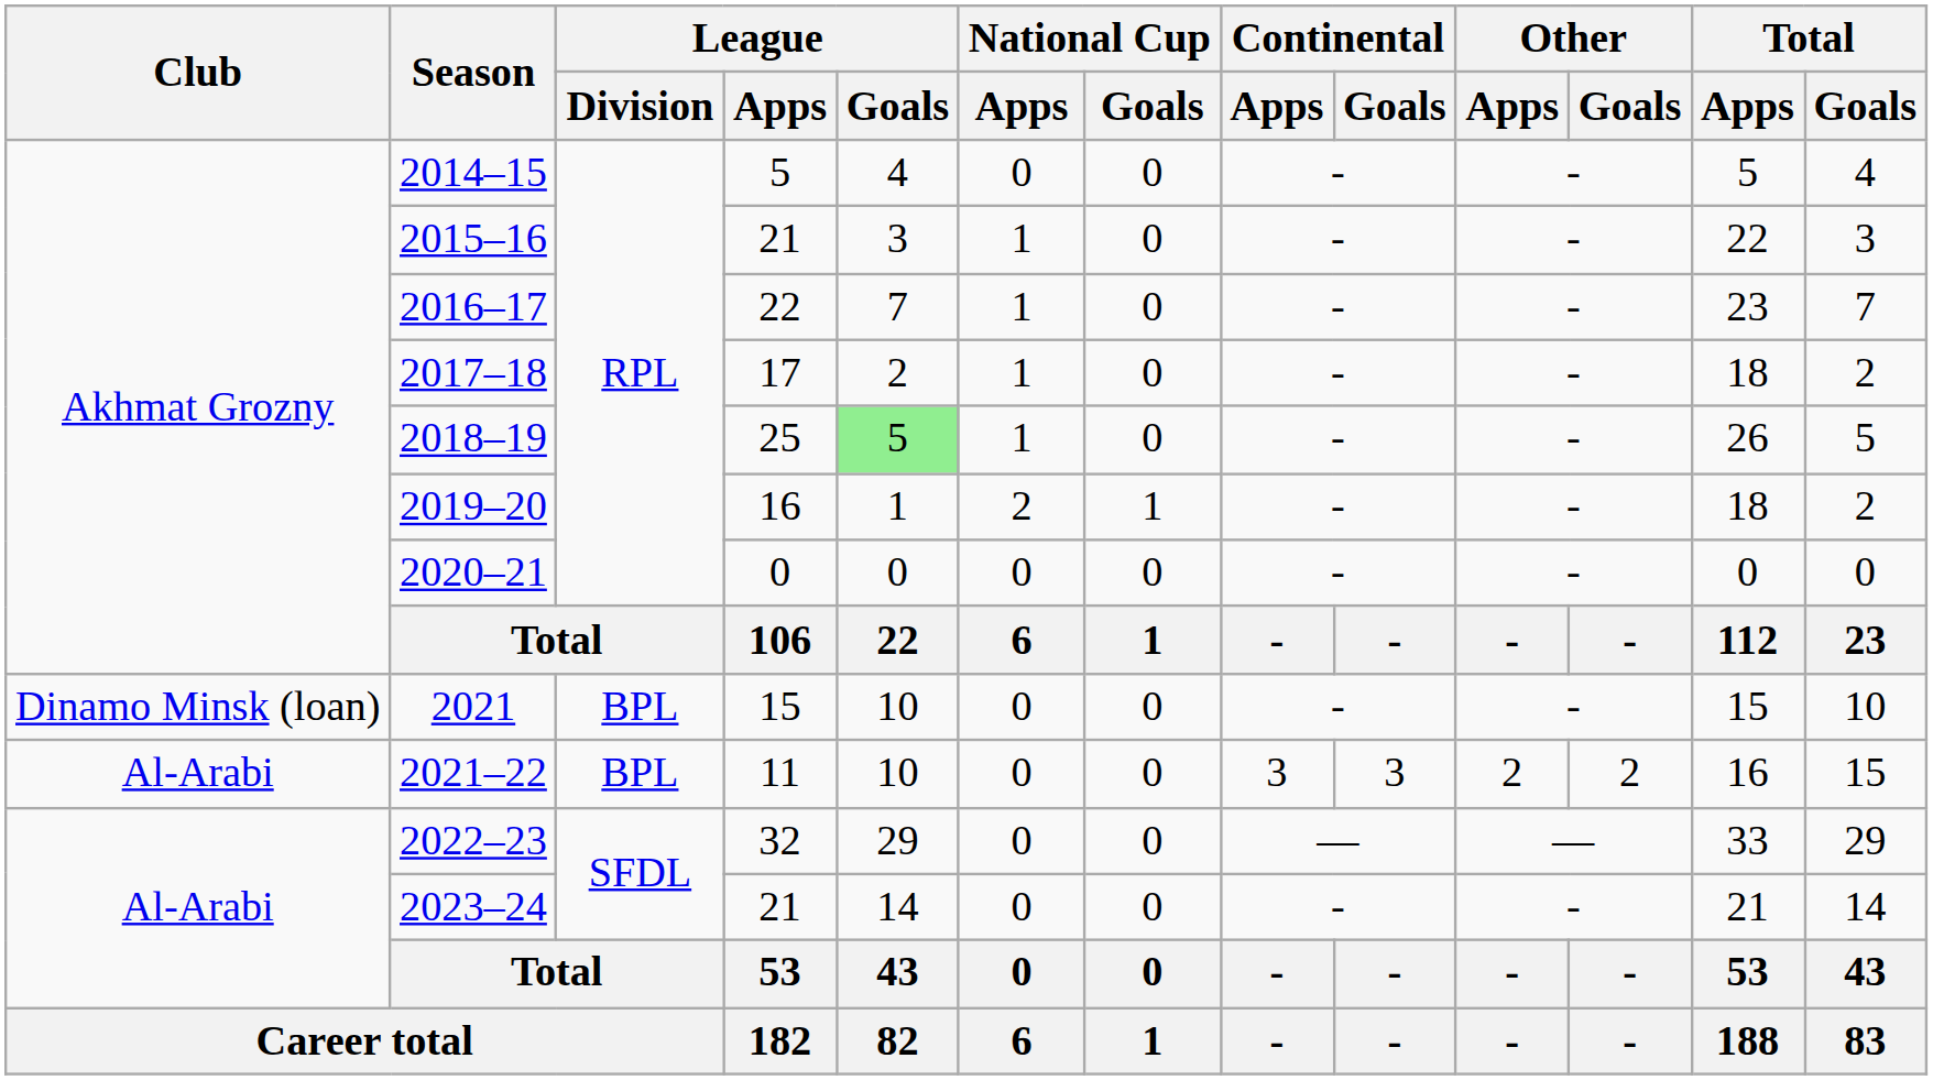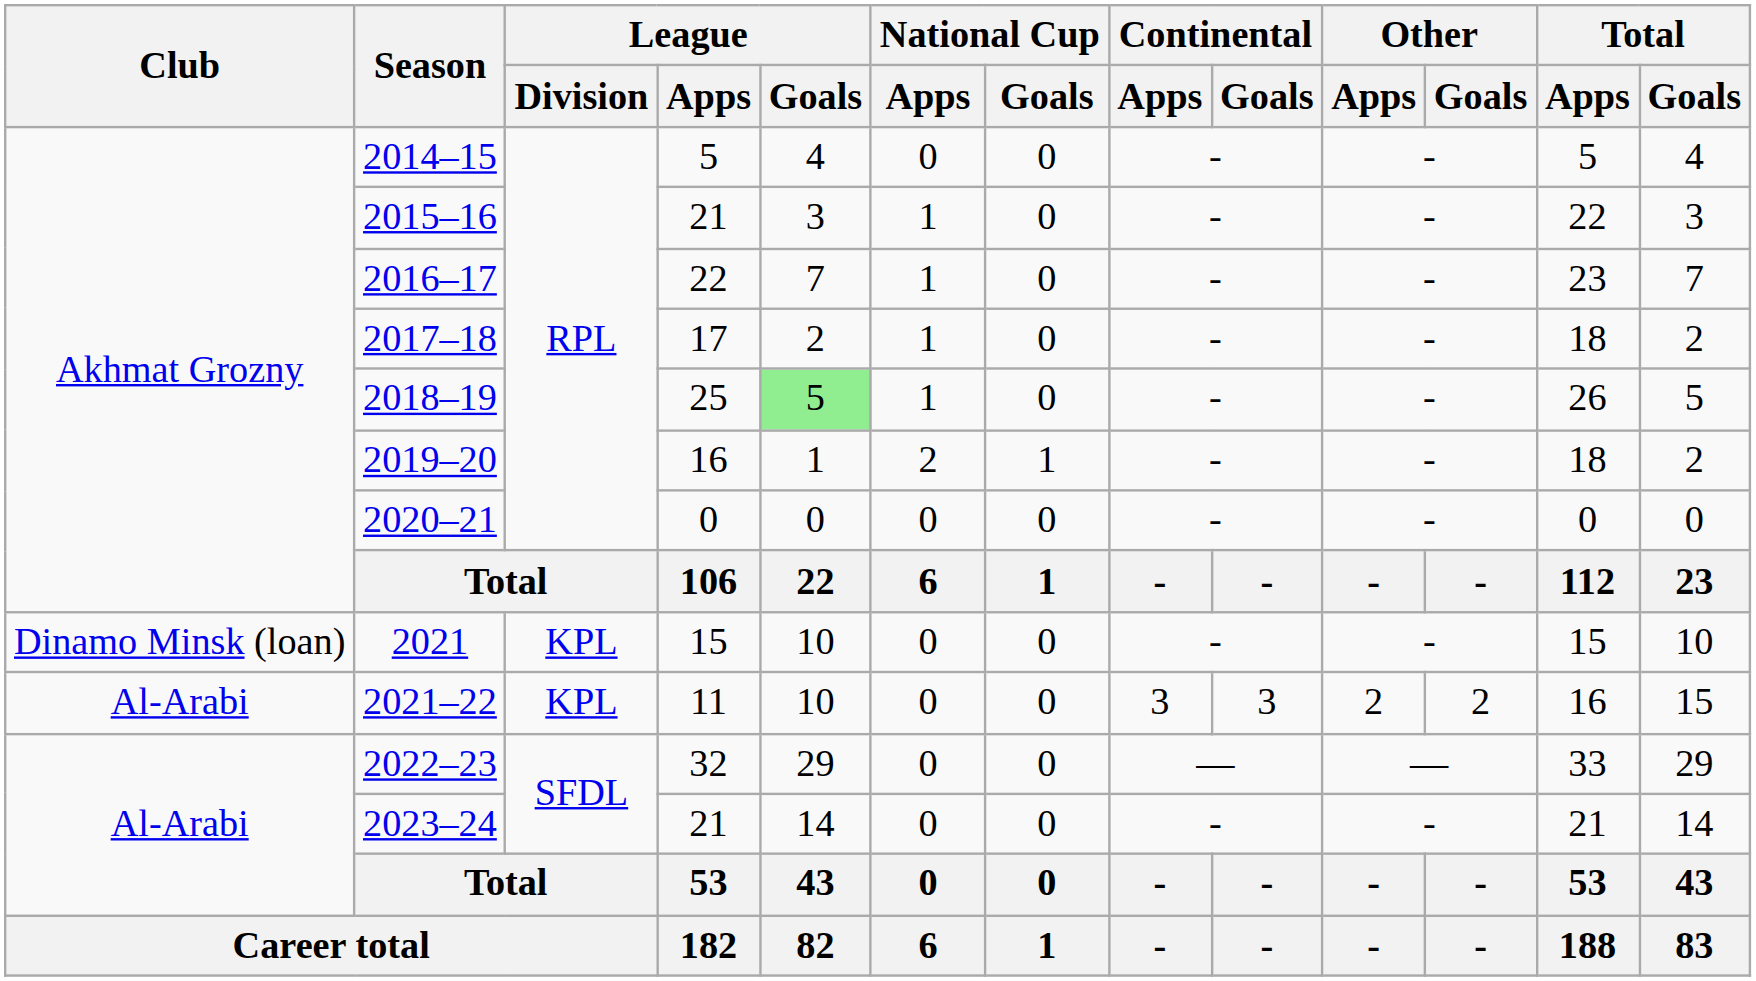2021 | League / Division: BPL -> KPL
2021–22 | League / Division: BPL -> KPL
